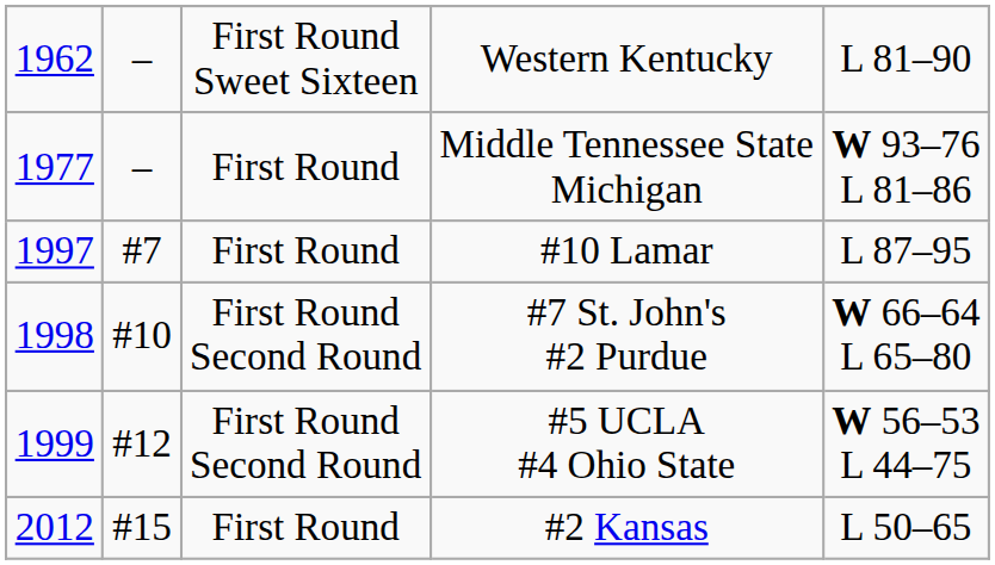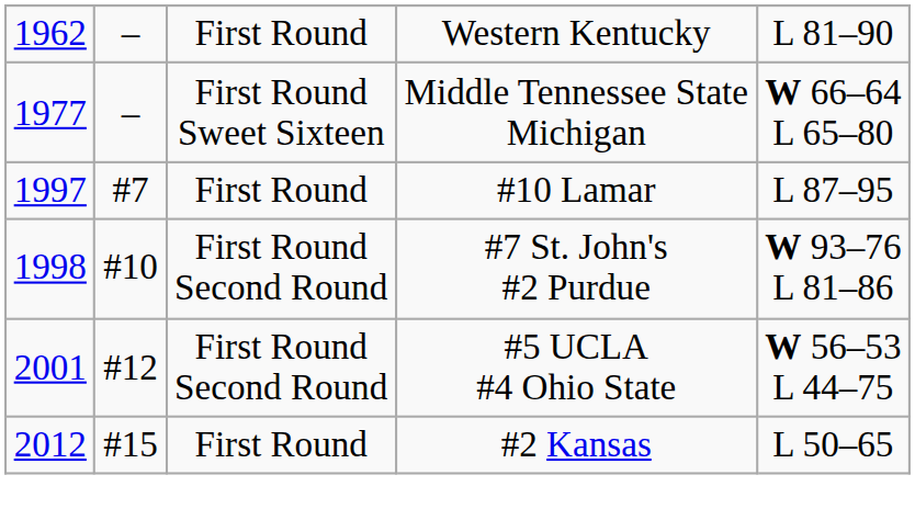Western Kentucky | column 3: First Round Sweet Sixteen -> First Round
Middle Tennessee State Michigan | column 3: First Round -> First Round Sweet Sixteen
Middle Tennessee State Michigan | column 5: W 93–76 L 81–86 -> W 66–64 L 65–80
#7 St. John's #2 Purdue | column 5: W 66–64 L 65–80 -> W 93–76 L 81–86
#5 UCLA #4 Ohio State | column 1: 1999 -> 2001
